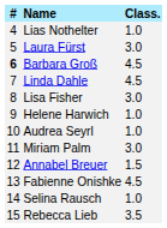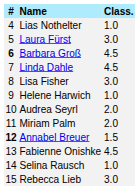Audrea Seyrl | Class.: 1.0 -> 2.0
Miriam Palm | Class.: 3.0 -> 2.0
Annabel Breuer | #: normal -> bold
Rebecca Lieb | Class.: 3.5 -> 3.0
